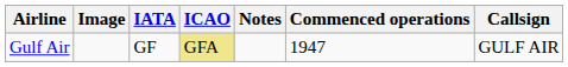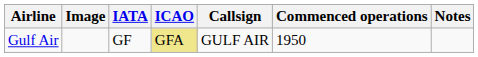columns swapped: Callsign <-> Notes
Gulf Air | Commenced operations: 1947 -> 1950
